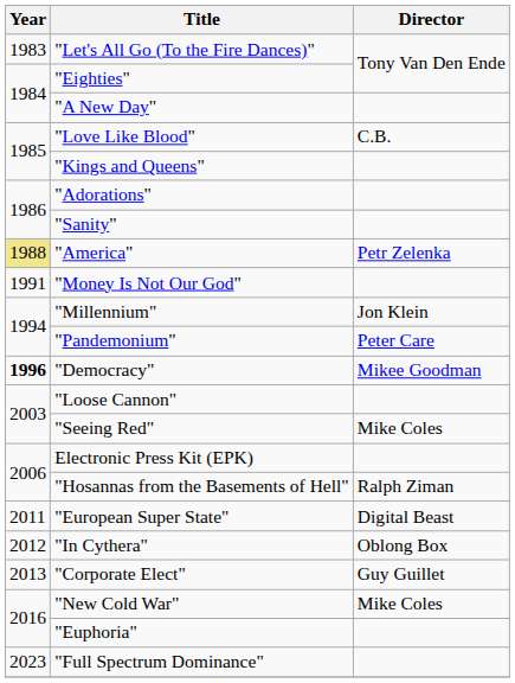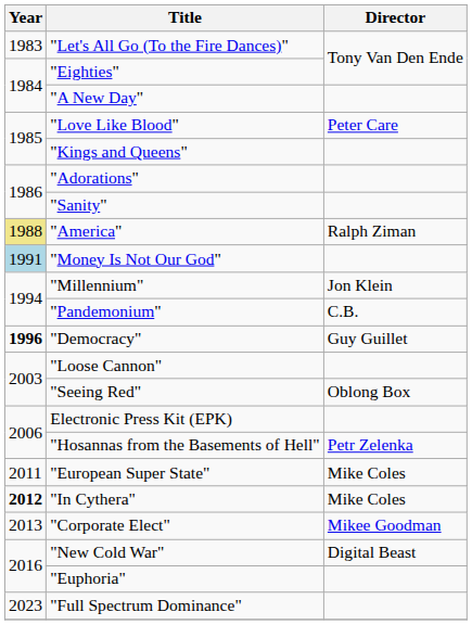"Love Like Blood" | Director: C.B. -> Peter Care
"America" | Director: Petr Zelenka -> Ralph Ziman
"Money Is Not Our God" | Year: no background -> lightblue background
"Pandemonium" | Director: Peter Care -> C.B.
"Democracy" | Director: Mikee Goodman -> Guy Guillet
"Seeing Red" | Director: Mike Coles -> Oblong Box
"Hosannas from the Basements of Hell" | Director: Ralph Ziman -> Petr Zelenka
"European Super State" | Director: Digital Beast -> Mike Coles
"In Cythera" | Year: normal -> bold
"In Cythera" | Director: Oblong Box -> Mike Coles
"Corporate Elect" | Director: Guy Guillet -> Mikee Goodman
"New Cold War" | Director: Mike Coles -> Digital Beast
